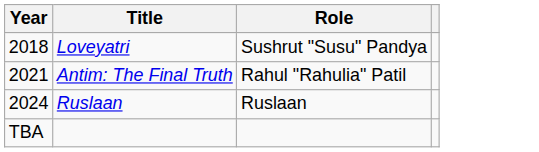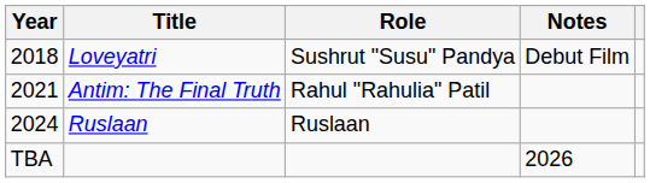+ column: Notes | Debut Film | 2026
